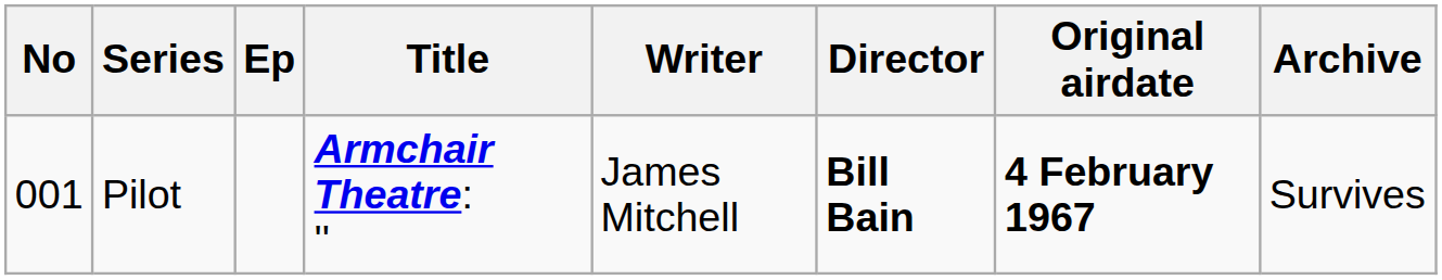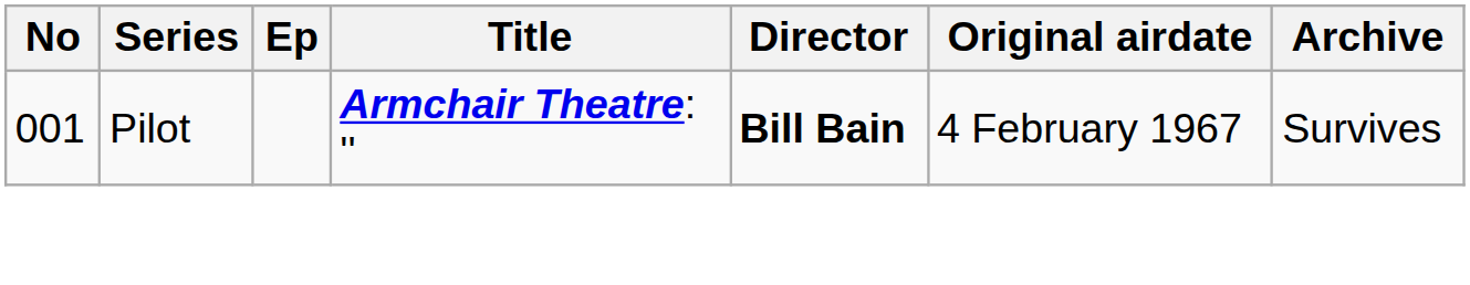- column: Writer | James Mitchell
Pilot | Original airdate: bold -> normal
